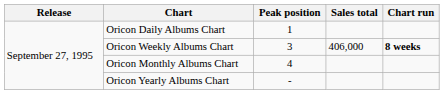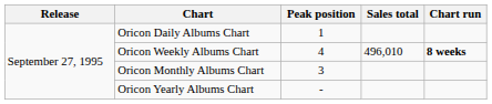Oricon Weekly Albums Chart | Peak position: 3 -> 4
Oricon Weekly Albums Chart | Sales total: 406,000 -> 496,010
Oricon Monthly Albums Chart | Peak position: 4 -> 3
